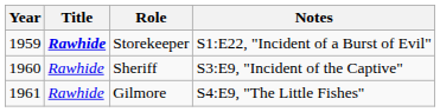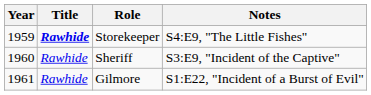Storekeeper | Notes: S1:E22, "Incident of a Burst of Evil" -> S4:E9, "The Little Fishes"
Gilmore | Notes: S4:E9, "The Little Fishes" -> S1:E22, "Incident of a Burst of Evil"
